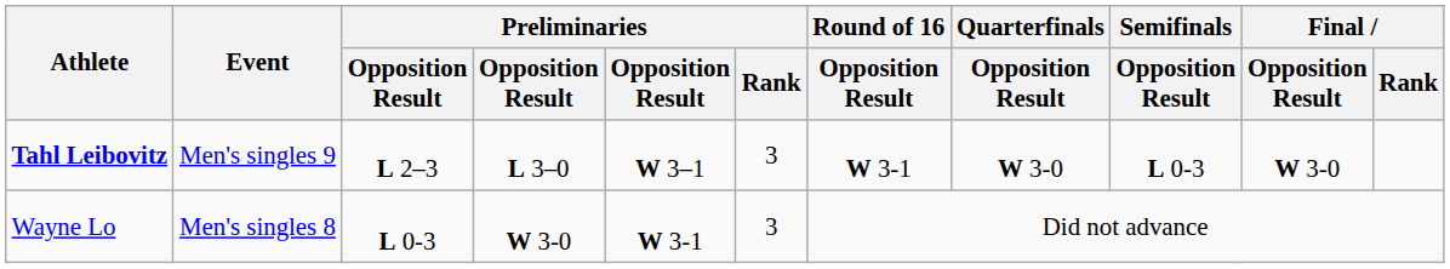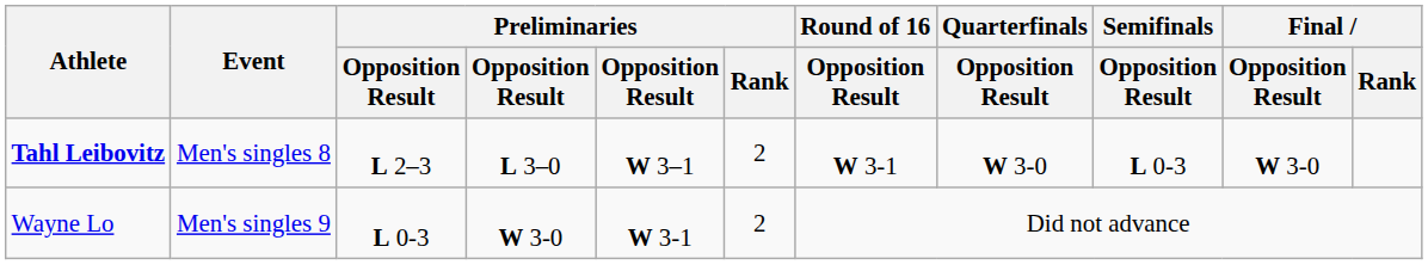Tahl Leibovitz | Event: Men's singles 9 -> Men's singles 8
Tahl Leibovitz | Preliminaries / Rank: 3 -> 2
Wayne Lo | Event: Men's singles 8 -> Men's singles 9
Wayne Lo | Preliminaries / Rank: 3 -> 2
